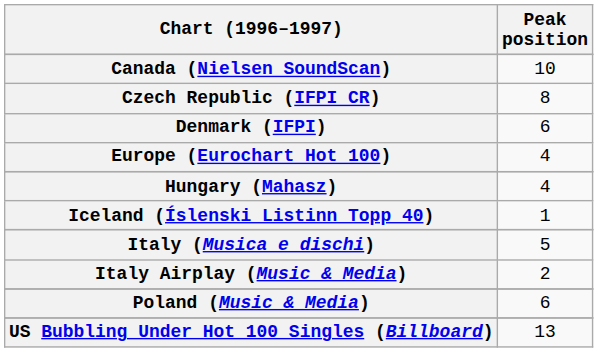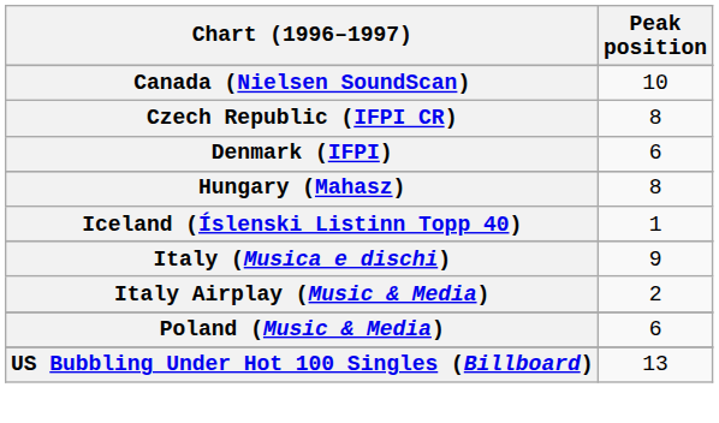- row: Europe (Eurochart Hot 100) | 4
Hungary (Mahasz) | Peak position: 4 -> 8
Italy (Musica e dischi) | Peak position: 5 -> 9
